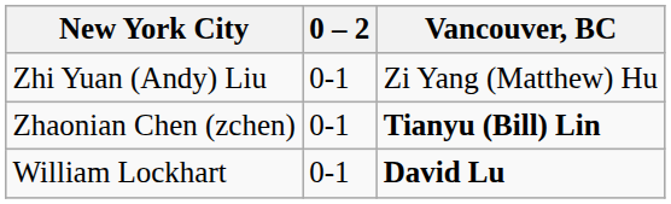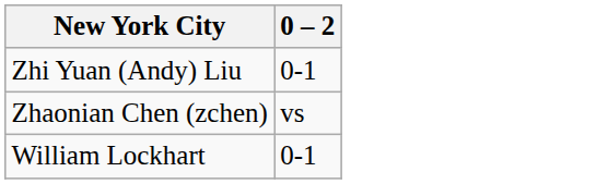- column: Vancouver, BC | Zi Yang (Matthew) Hu | Tianyu (Bill) Lin | David Lu
Zhaonian Chen (zchen) | 0 – 2: 0-1 -> vs
